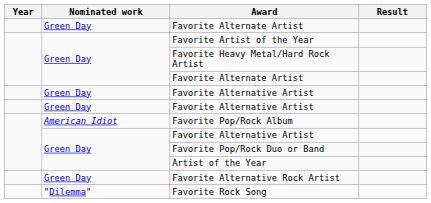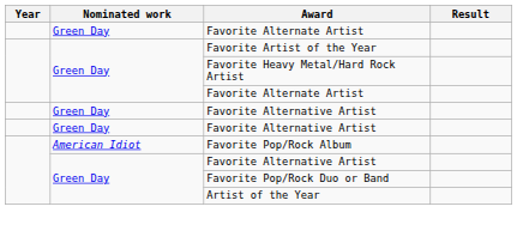- row: Green Day | Favorite Alternative Rock Artist
- row: "Dilemma" | Favorite Rock Song
